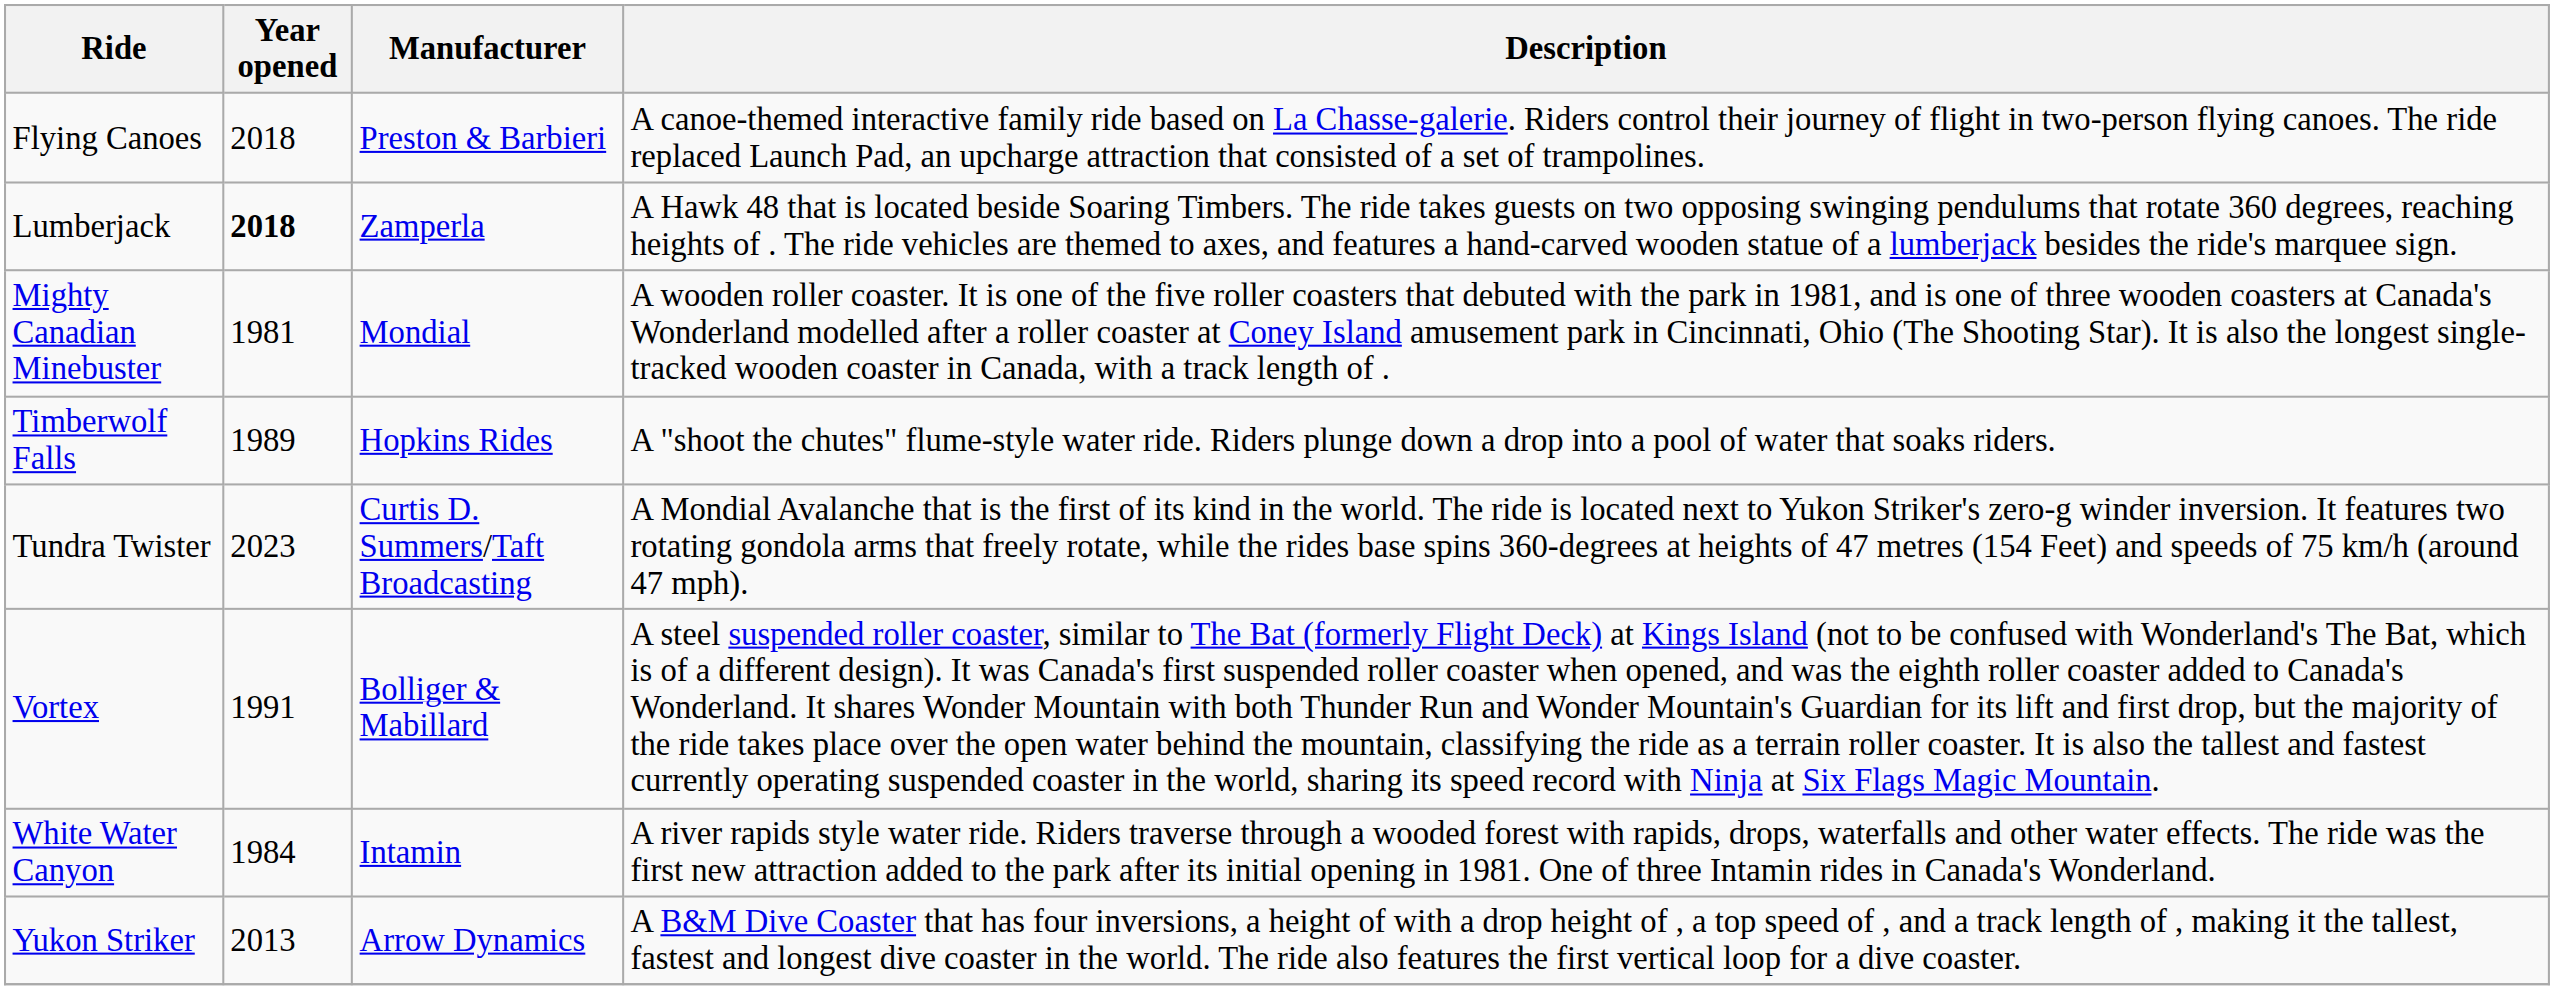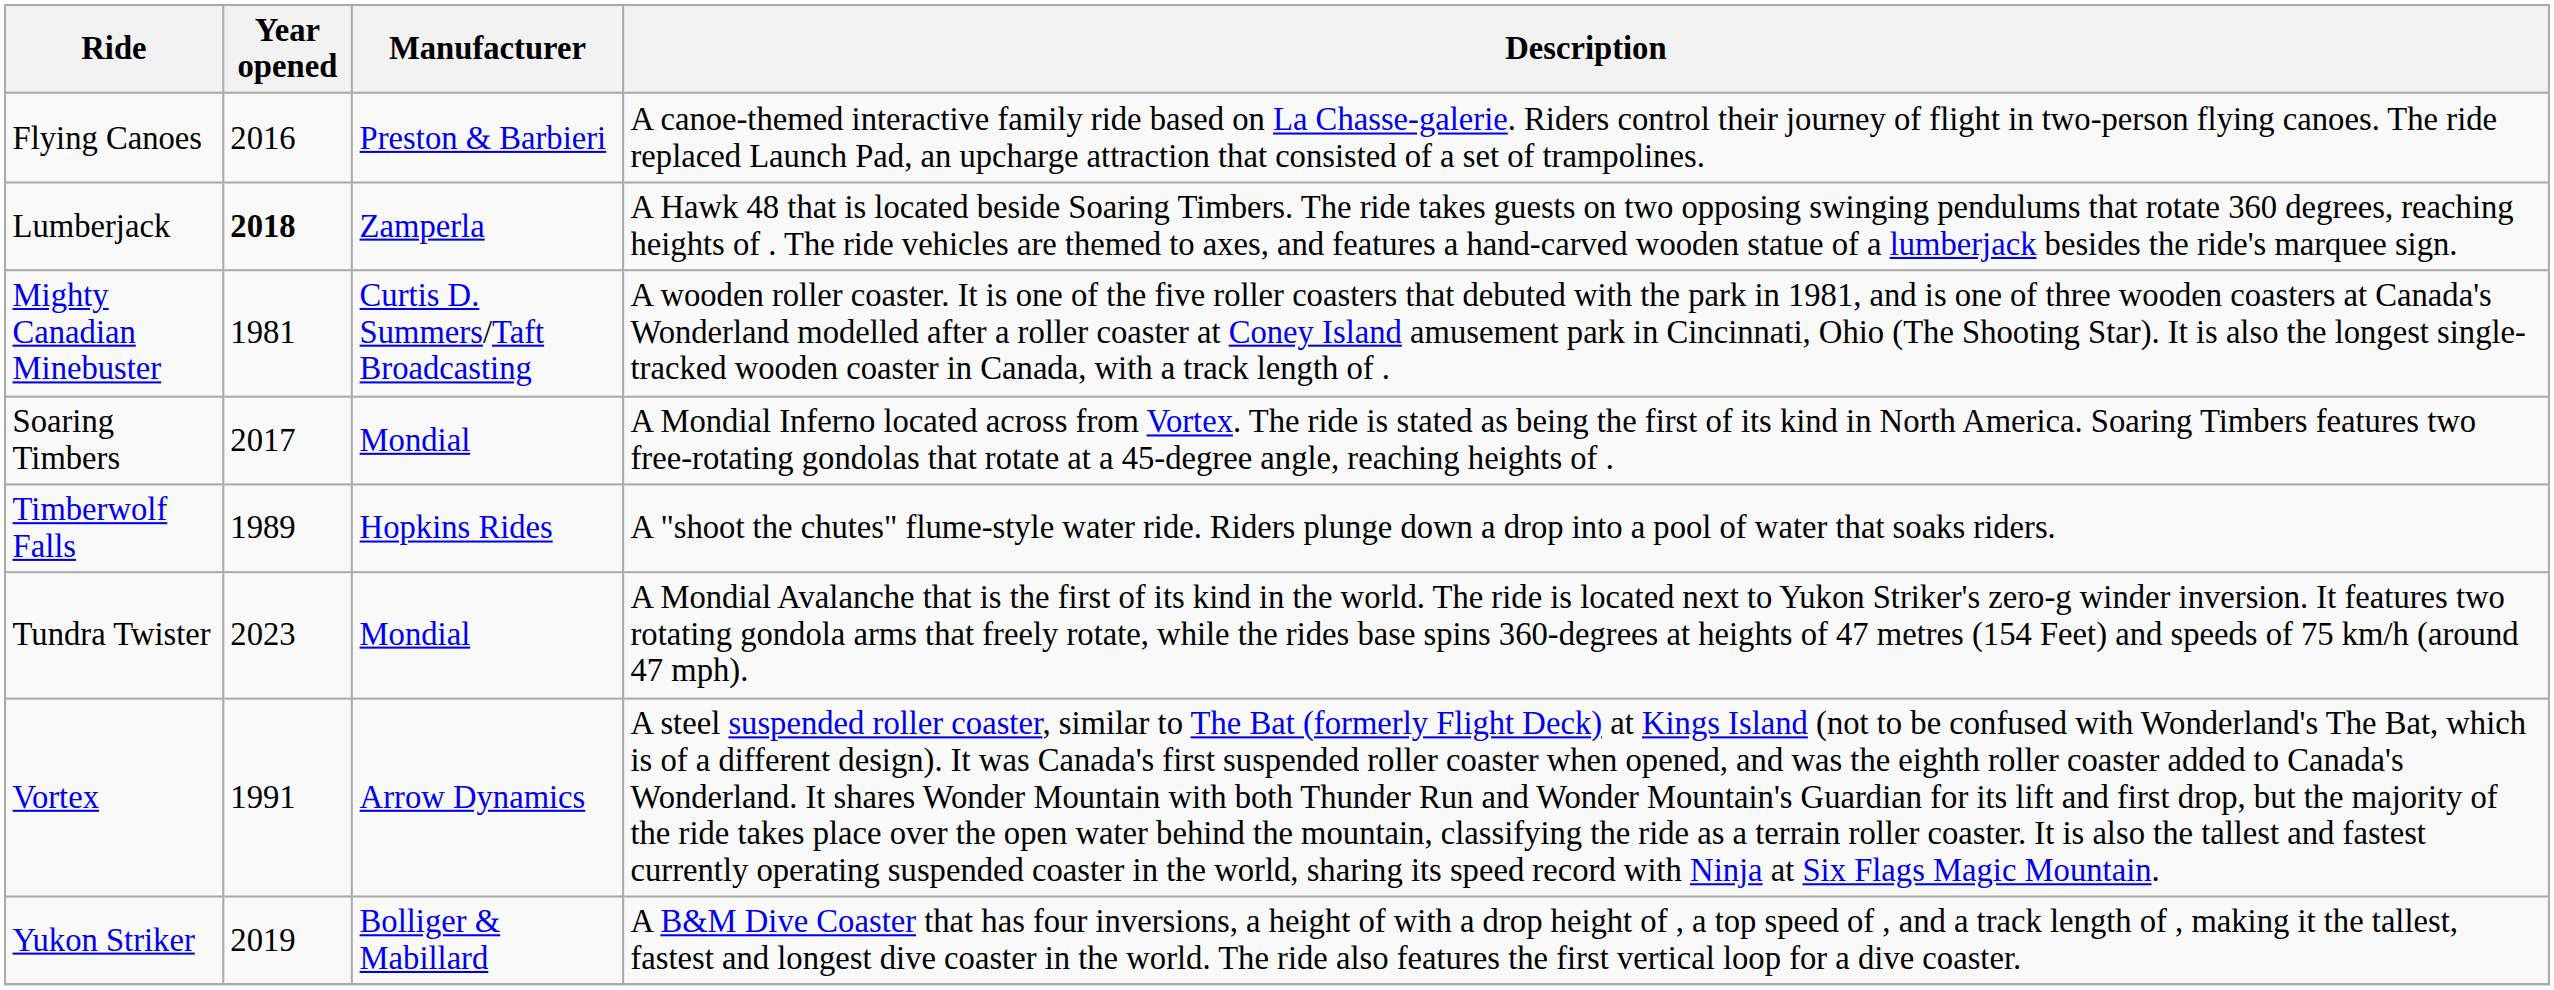Flying Canoes | Year opened: 2018 -> 2016
Mighty Canadian Minebuster | Manufacturer: Mondial -> Curtis D. Summers/Taft Broadcasting
+ row: Soaring Timbers | 2017 | Mondial | A Mondial Inferno located across from Vortex. The ride is stated as being the first of its kind in North America. Soaring Timbers features two free-rotating gondolas that rotate at a 45-degree angle, reaching heights of .
Tundra Twister | Manufacturer: Curtis D. Summers/Taft Broadcasting -> Mondial
Vortex | Manufacturer: Bolliger & Mabillard -> Arrow Dynamics
- row: White Water Canyon | 1984 | Intamin | A river rapids style water ride. Riders traverse through a wooded forest with rapids, drops, waterfalls and other water effects. The ride was the first new attraction added to the park after its initial opening in 1981. One of three Intamin rides in Canada's Wonderland.
Yukon Striker | Year opened: 2013 -> 2019
Yukon Striker | Manufacturer: Arrow Dynamics -> Bolliger & Mabillard
